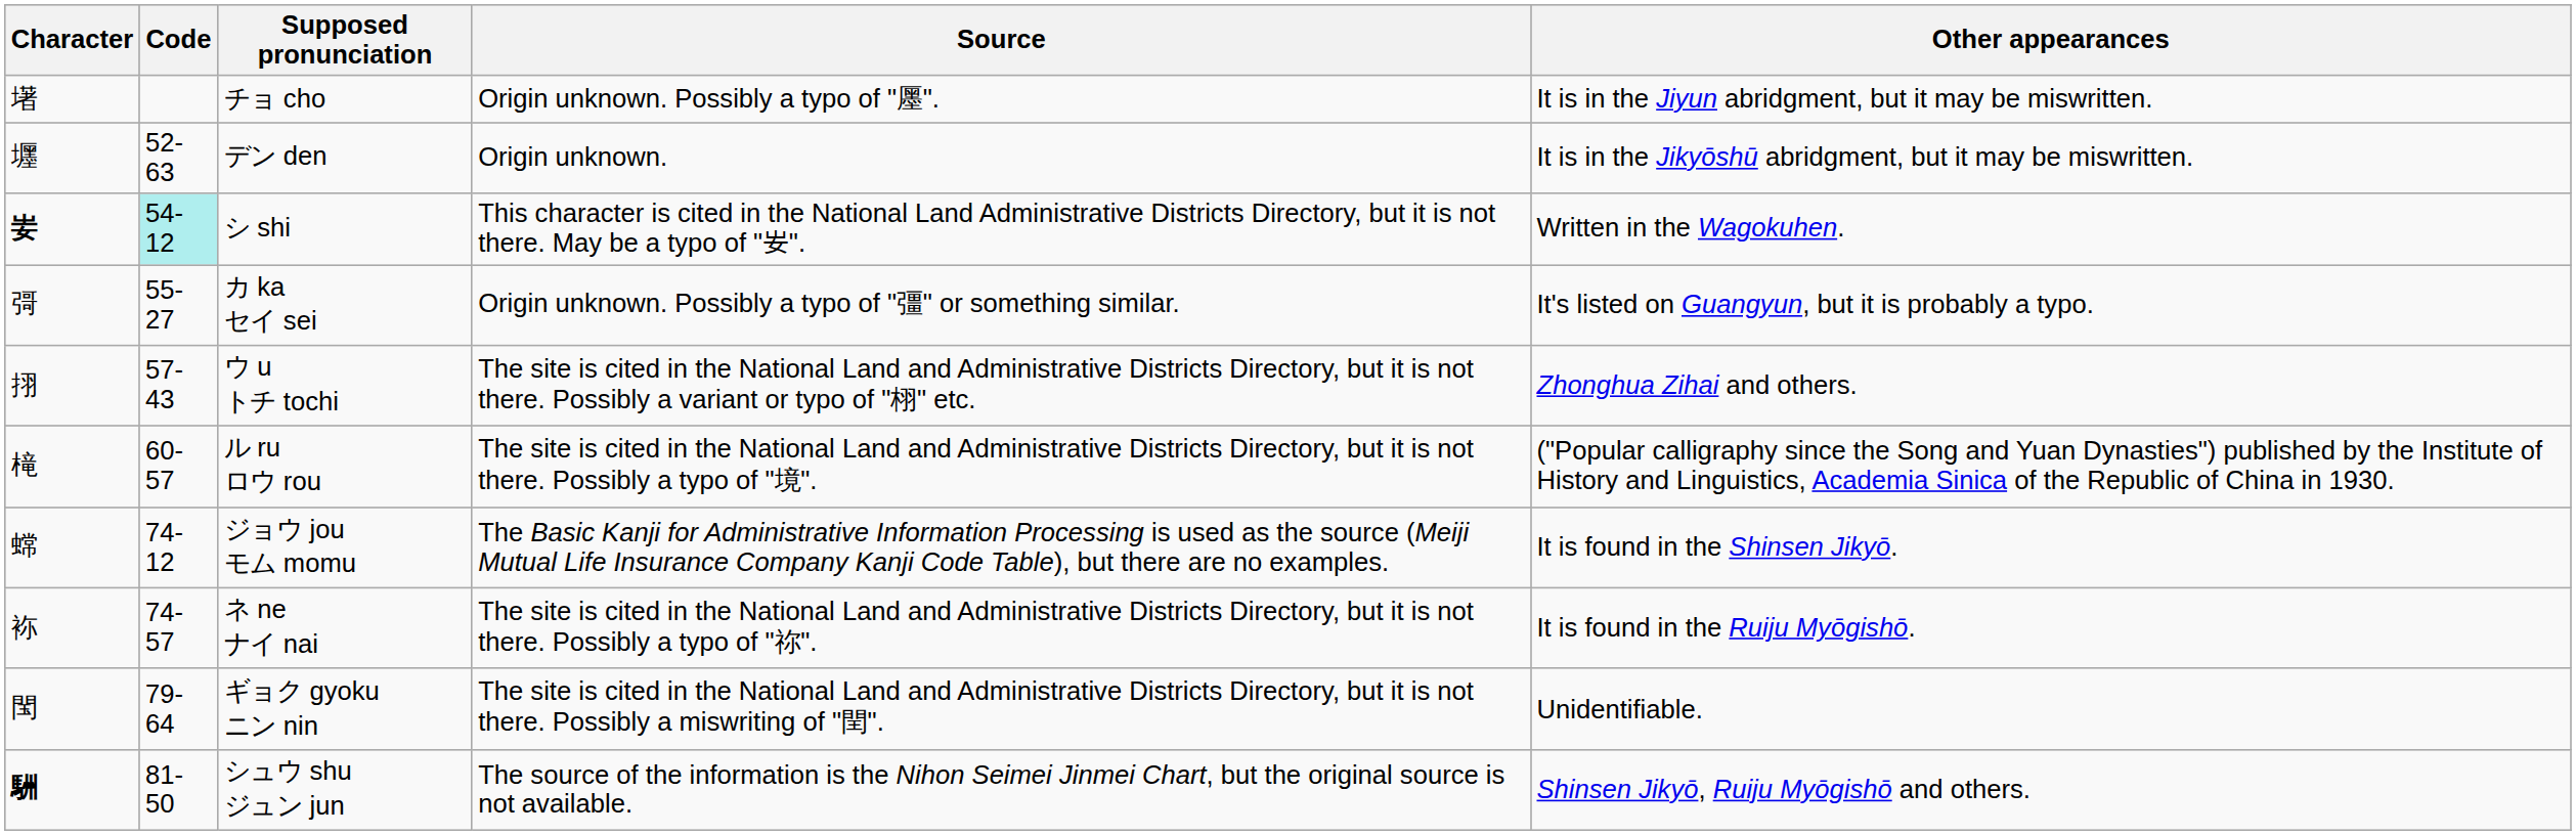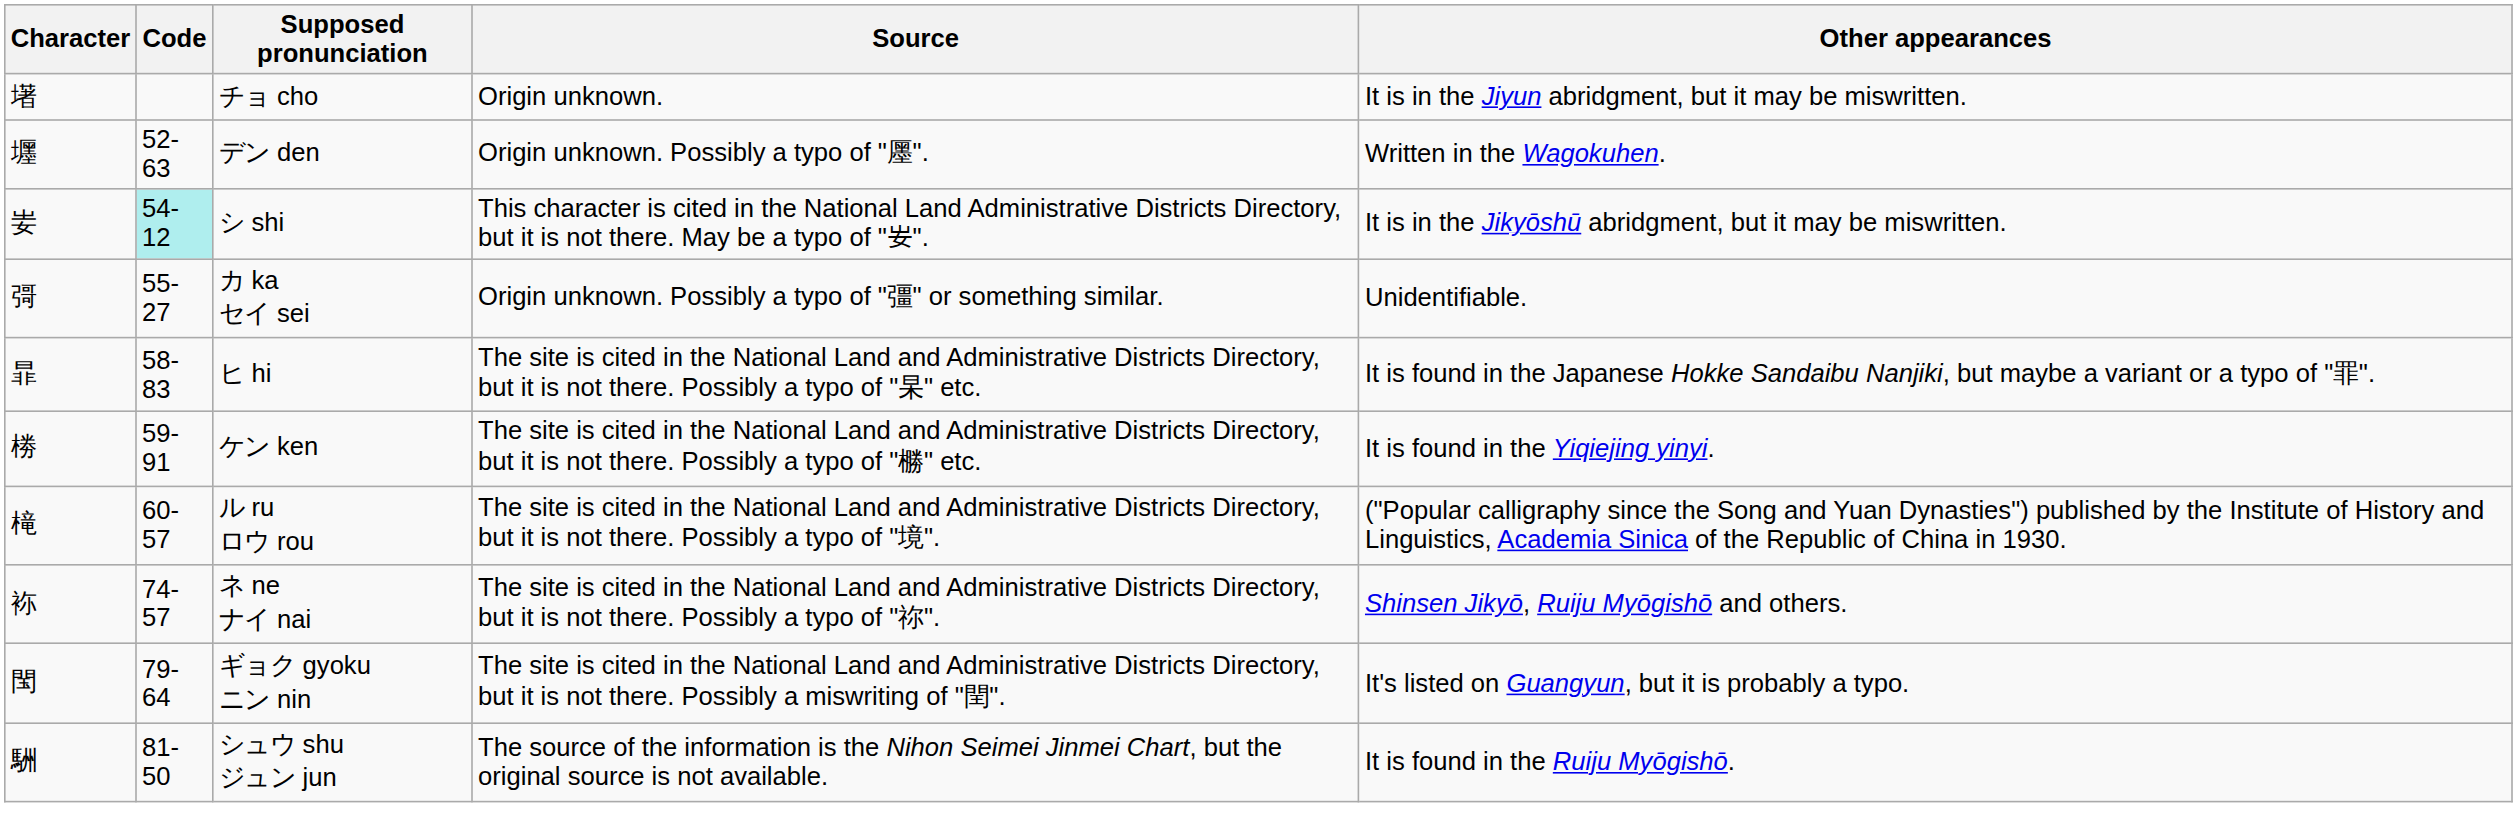チョ cho | Source: Origin unknown. Possibly a typo of "㕓". -> Origin unknown.
デン den | Source: Origin unknown. -> Origin unknown. Possibly a typo of "㕓".
デン den | Other appearances: It is in the Jikyōshū abridgment, but it may be miswritten. -> Written in the Wagokuhen.
シ shi | Character: bold -> normal
シ shi | Other appearances: Written in the Wagokuhen. -> It is in the Jikyōshū abridgment, but it may be miswritten.
カ ka セイ sei | Other appearances: It's listed on Guangyun, but it is probably a typo. -> Unidentifiable.
- row: 挧 | 57-43 | ウ u トチ tochi | The site is cited in the National Land and Administrative Districts Directory, but it is not there. Possibly a variant or typo of "栩" etc. | Zhonghua Zihai and others.
+ row: 暃 | 58-83 | ヒ hi | The site is cited in the National Land and Administrative Districts Directory, but it is not there. Possibly a typo of "杲" etc. | It is found in the Japanese Hokke Sandaibu Nanjiki, but maybe a variant or a typo of "罪".
+ row: 椦 | 59-91 | ケン ken | The site is cited in the National Land and Administrative Districts Directory, but it is not there. Possibly a typo of "橳" etc. | It is found in the Yiqiejing yinyi.
- row: 蟐 | 74-12 | ジョウ jou モム momu | The Basic Kanji for Administrative Information Processing is used as the source (Meiji Mutual Life Insurance Company Kanji Code Table), but there are no examples. | It is found in the Shinsen Jikyō.
ネ ne ナイ nai | Other appearances: It is found in the Ruiju Myōgishō. -> Shinsen Jikyō, Ruiju Myōgishō and others.
ギョク gyoku ニン nin | Other appearances: Unidentifiable. -> It's listed on Guangyun, but it is probably a typo.
シュウ shu ジュン jun | Character: bold -> normal
シュウ shu ジュン jun | Other appearances: Shinsen Jikyō, Ruiju Myōgishō and others. -> It is found in the Ruiju Myōgishō.
